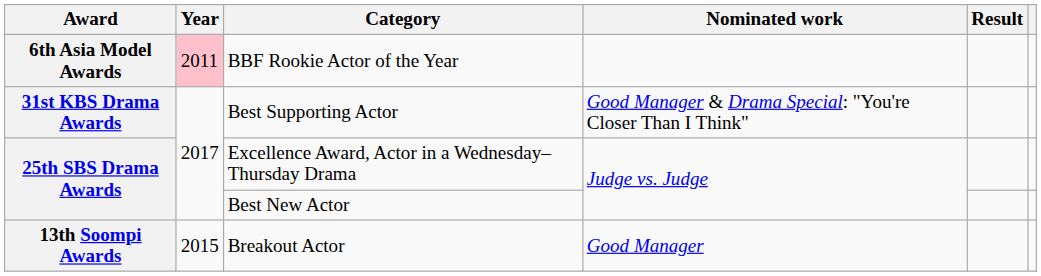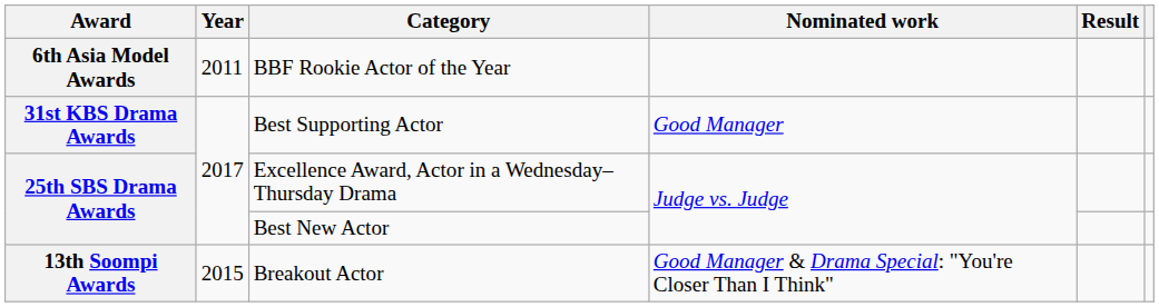BBF Rookie Actor of the Year | Year: pink background -> no background
Best Supporting Actor | Nominated work: Good Manager & Drama Special: "You're Closer Than I Think" -> Good Manager
Breakout Actor | Nominated work: Good Manager -> Good Manager & Drama Special: "You're Closer Than I Think"
